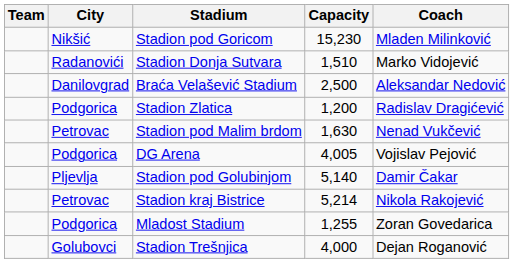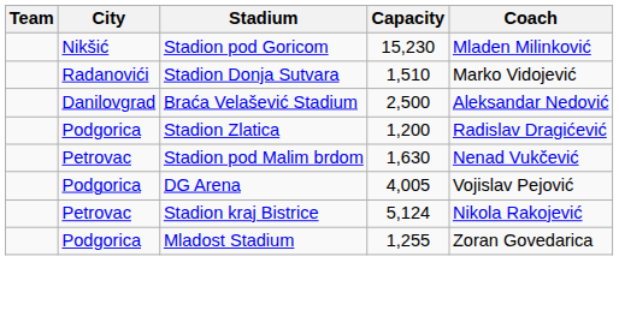- row: Pljevlja | Stadion pod Golubinjom | 5,140 | Damir Čakar
Stadion kraj Bistrice | Capacity: 5,214 -> 5,124
- row: Golubovci | Stadion Trešnjica | 4,000 | Dejan Roganović
